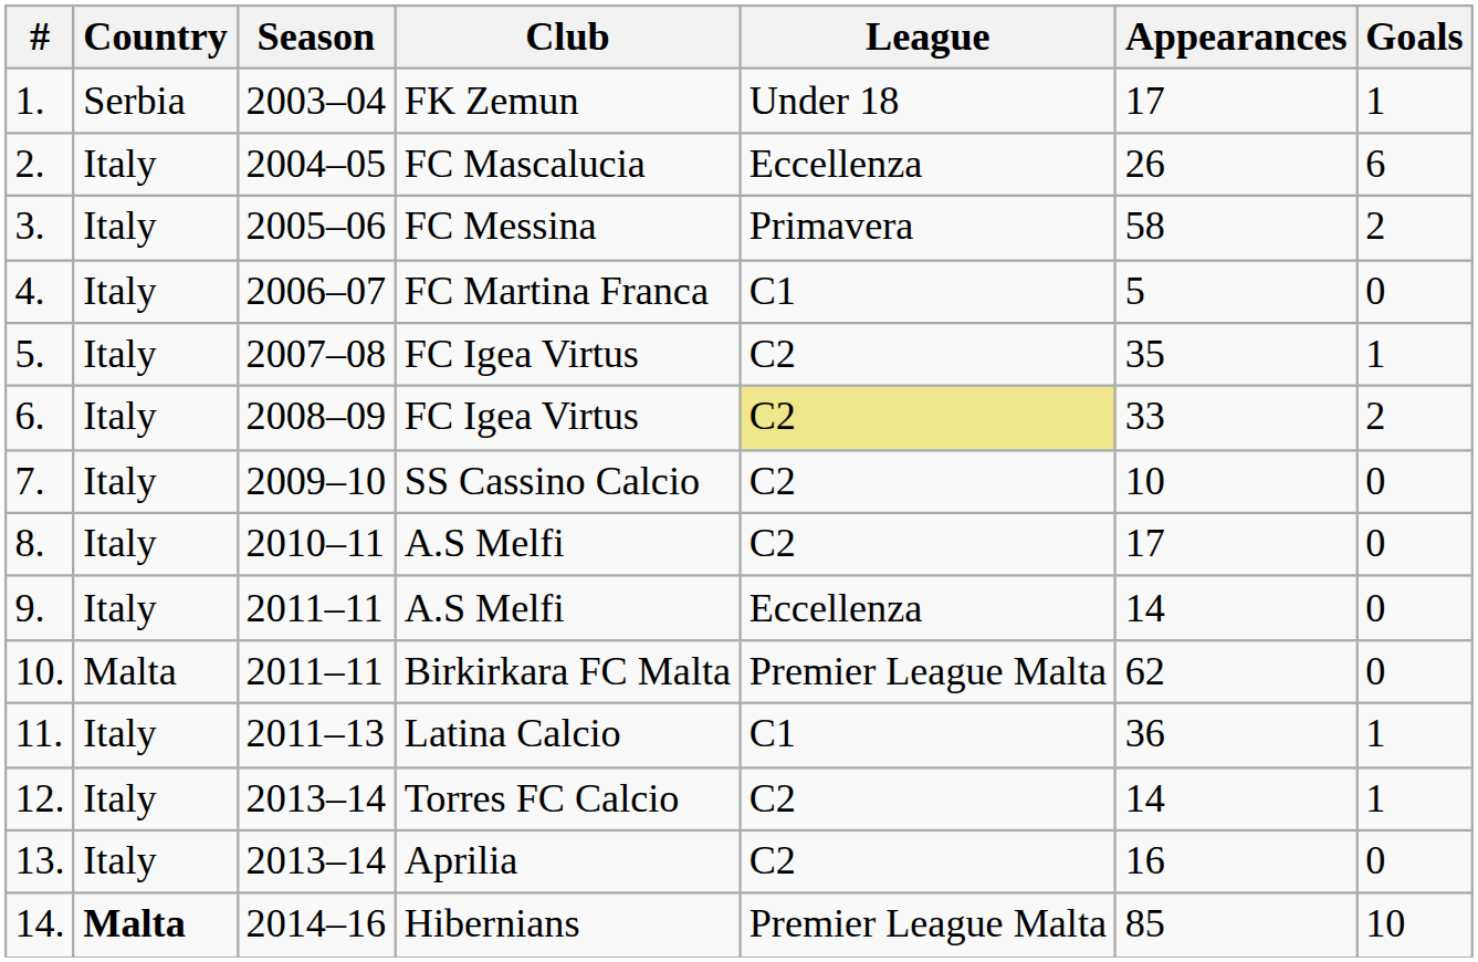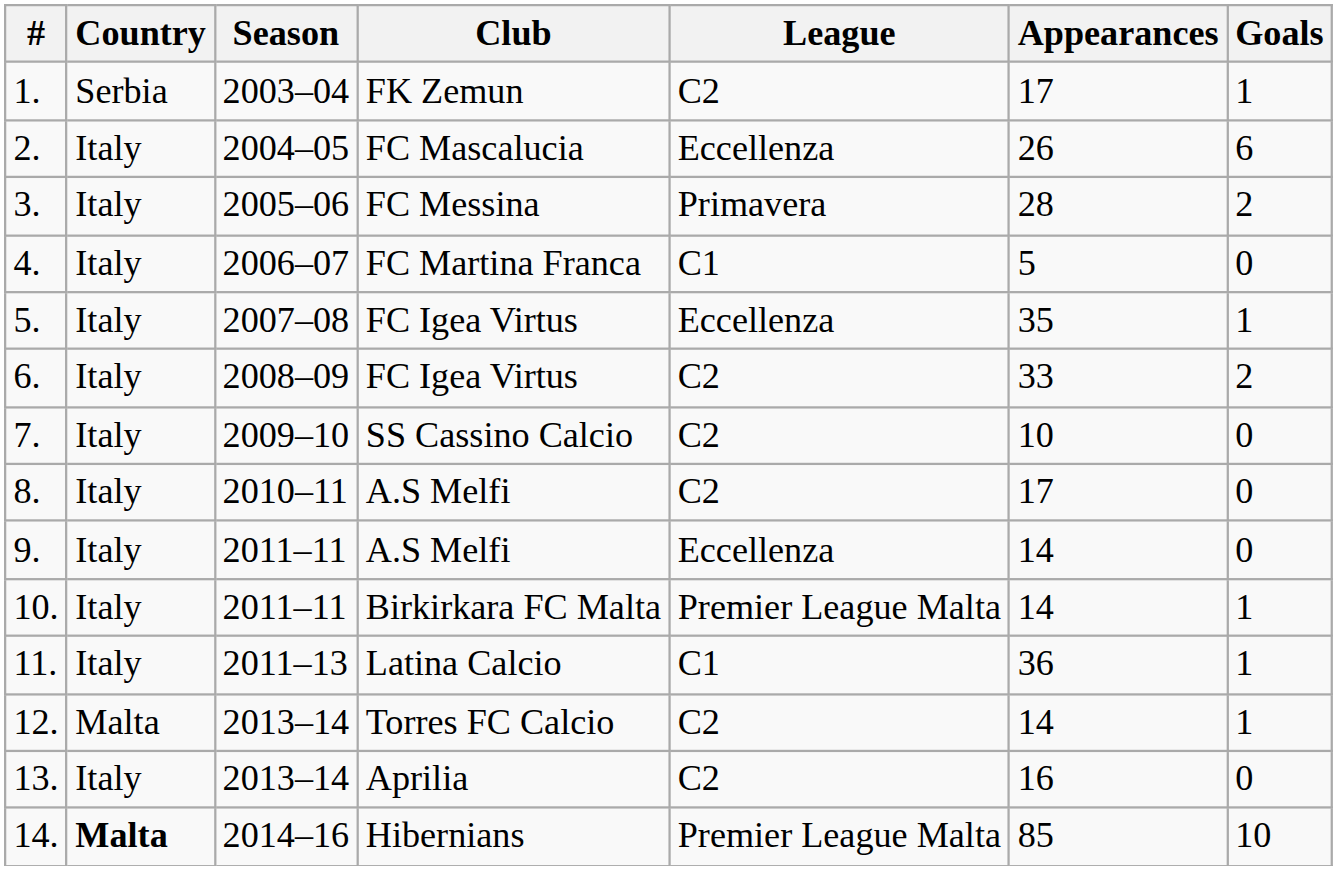1. | League: Under 18 -> C2
3. | Appearances: 58 -> 28
5. | League: C2 -> Eccellenza
6. | League: khaki background -> no background
10. | Country: Malta -> Italy
10. | Appearances: 62 -> 14
10. | Goals: 0 -> 1
12. | Country: Italy -> Malta
